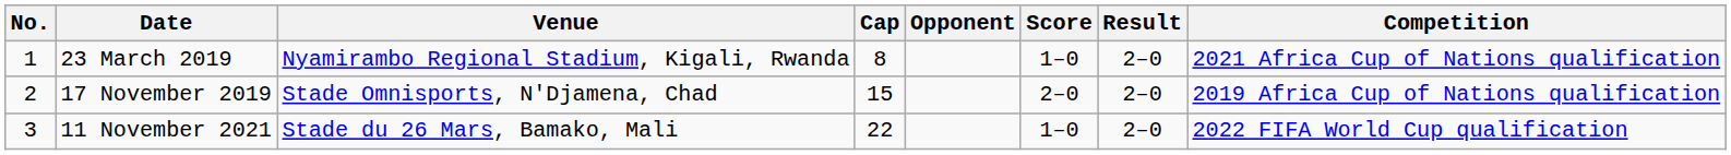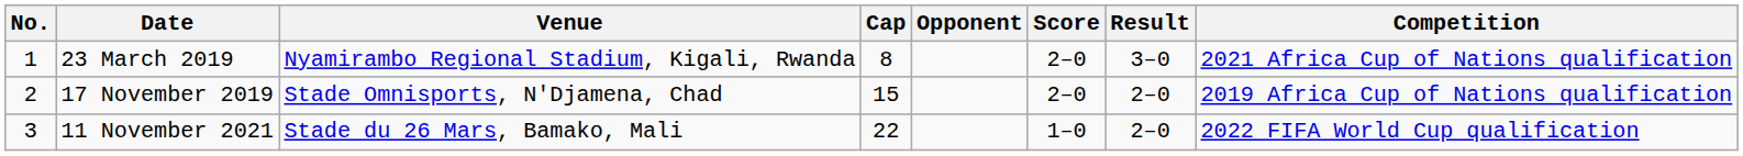23 March 2019 | Score: 1–0 -> 2–0
23 March 2019 | Result: 2–0 -> 3–0
